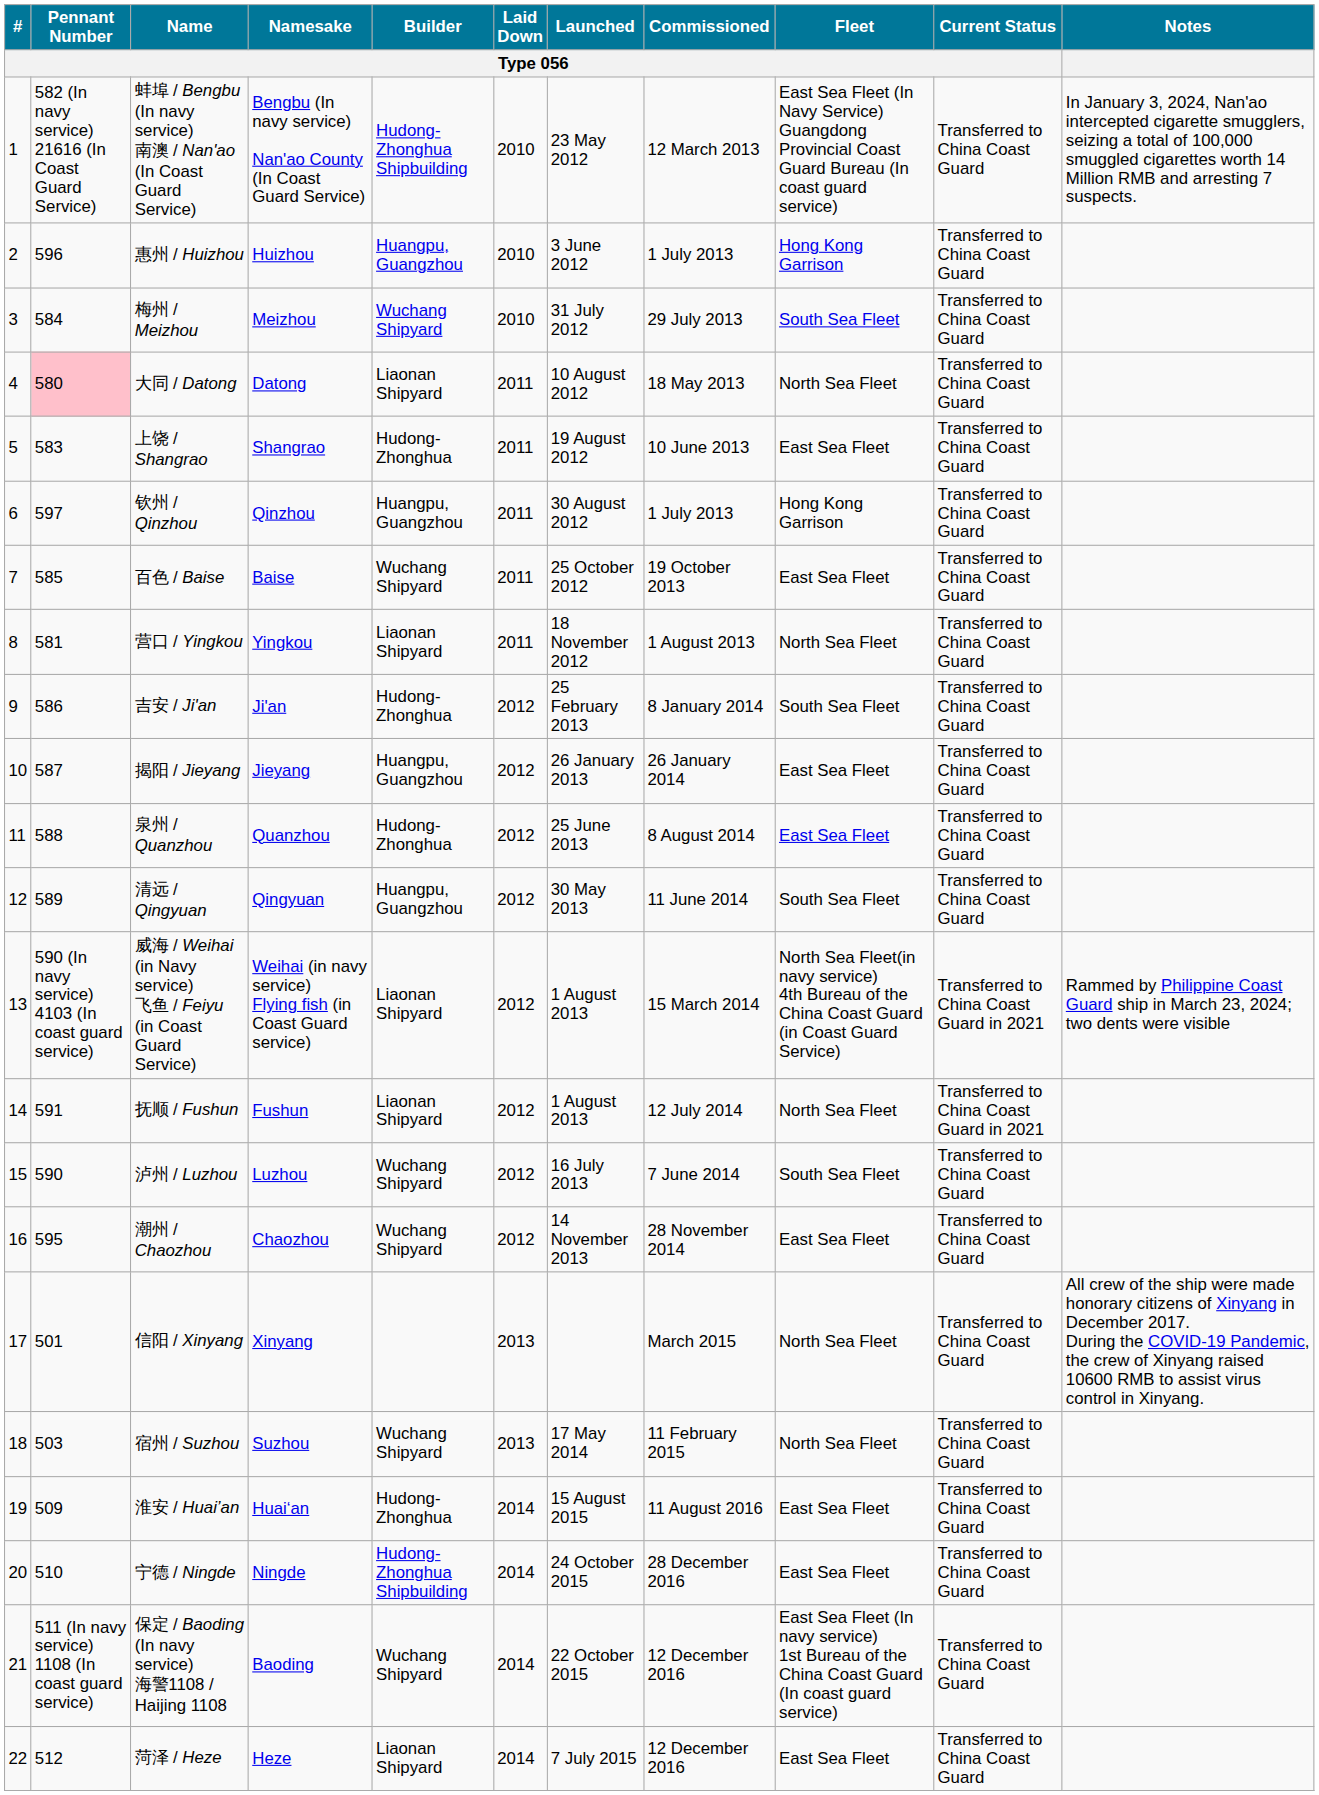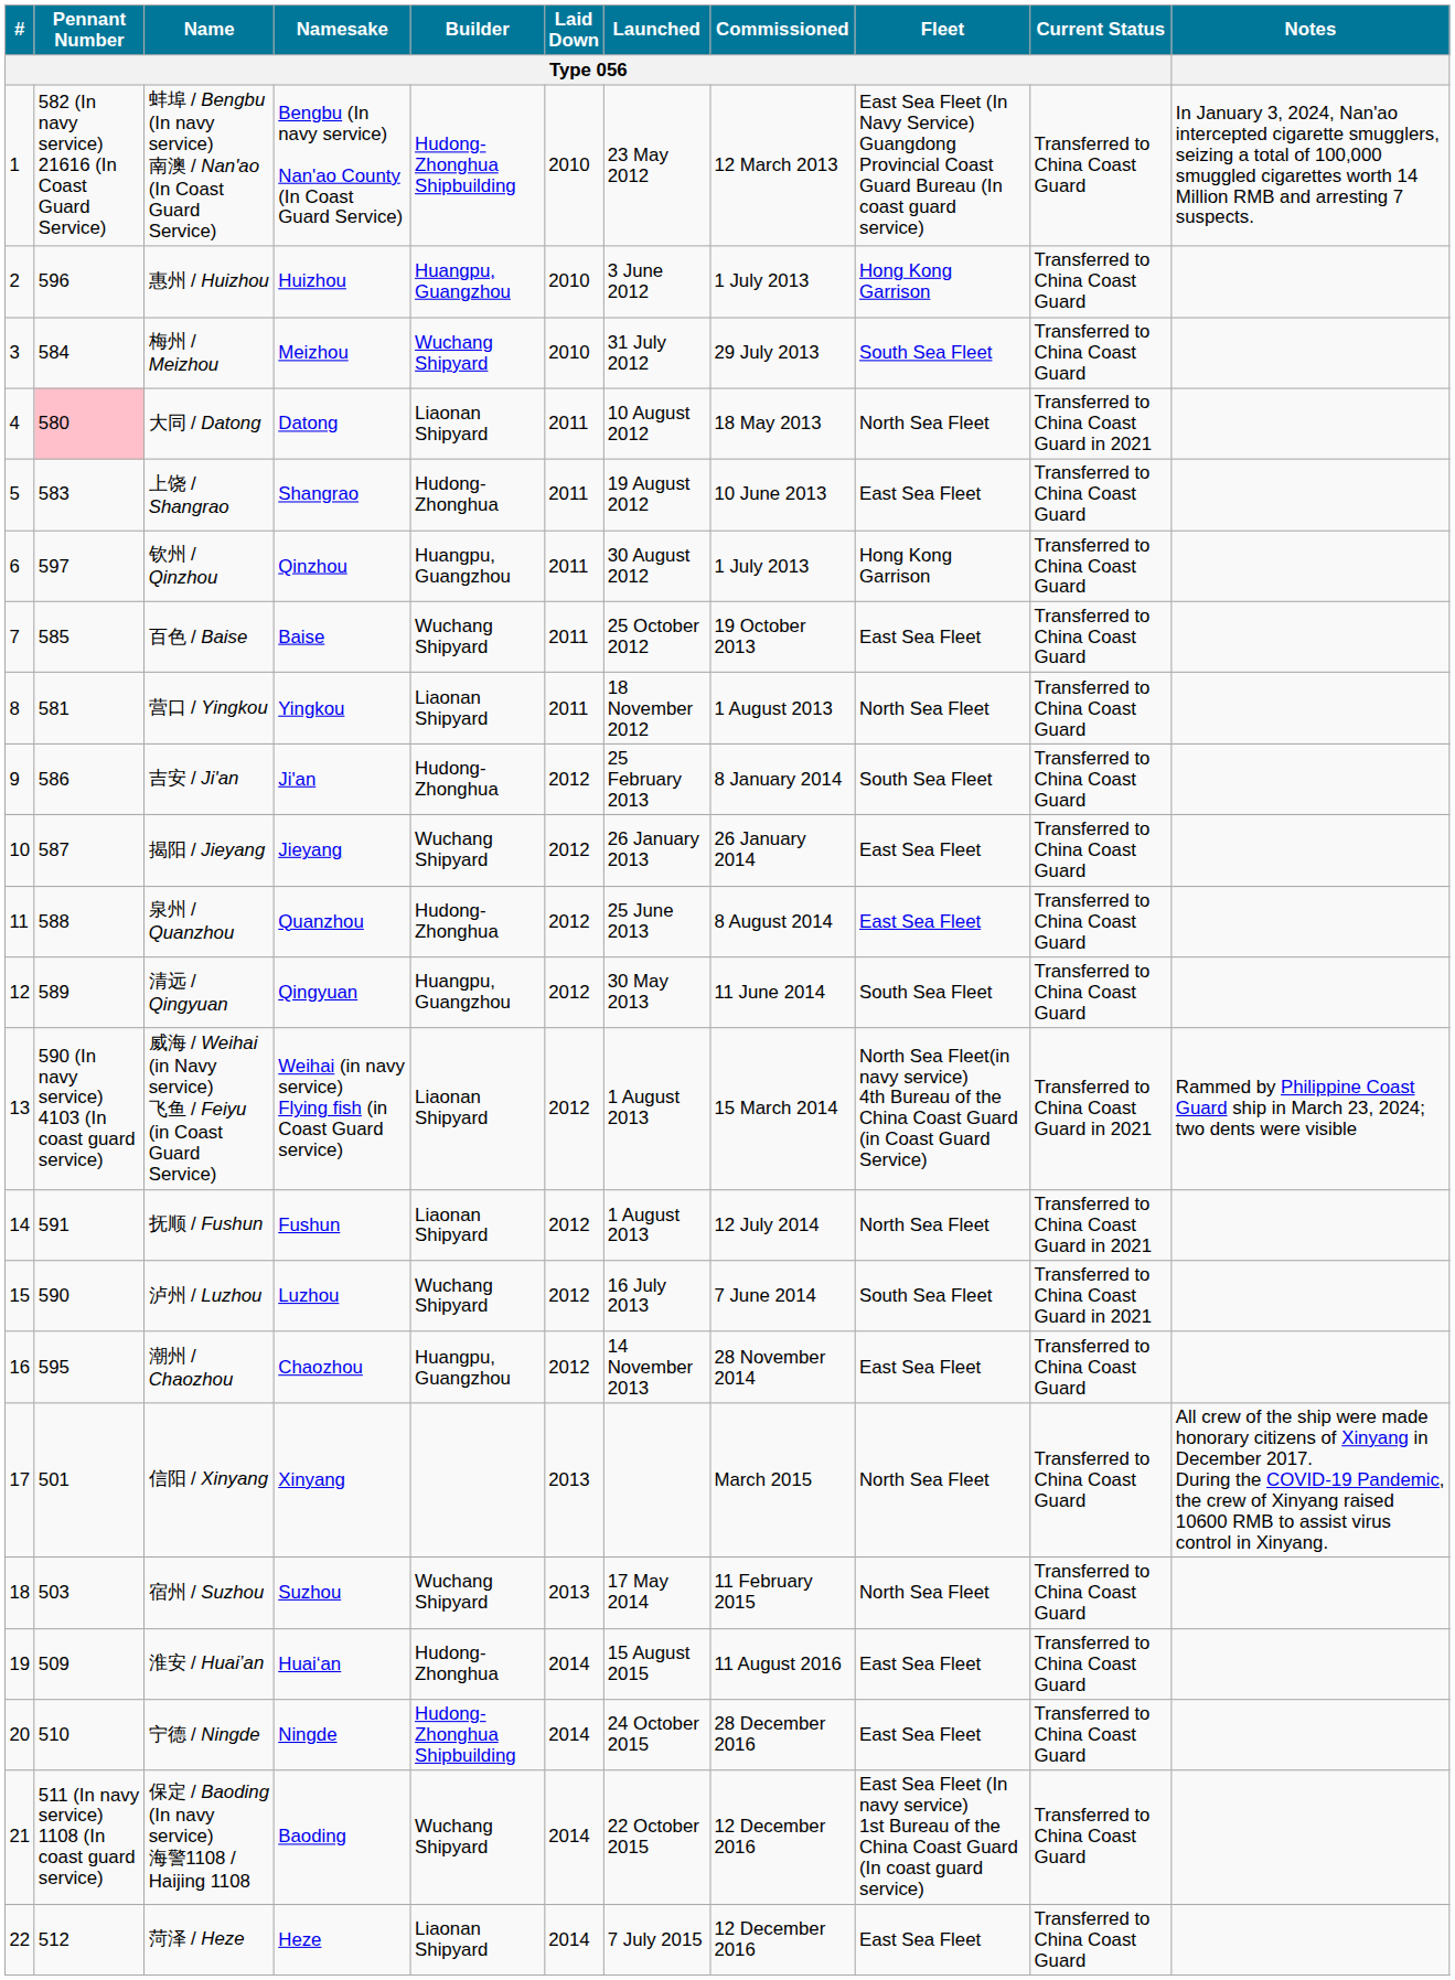大同 / Datong | Current Status / Type 056: Transferred to China Coast Guard -> Transferred to China Coast Guard in 2021
揭阳 / Jieyang | Builder / Type 056: Huangpu, Guangzhou -> Wuchang Shipyard
泸州 / Luzhou | Current Status / Type 056: Transferred to China Coast Guard -> Transferred to China Coast Guard in 2021
潮州 / Chaozhou | Builder / Type 056: Wuchang Shipyard -> Huangpu, Guangzhou
